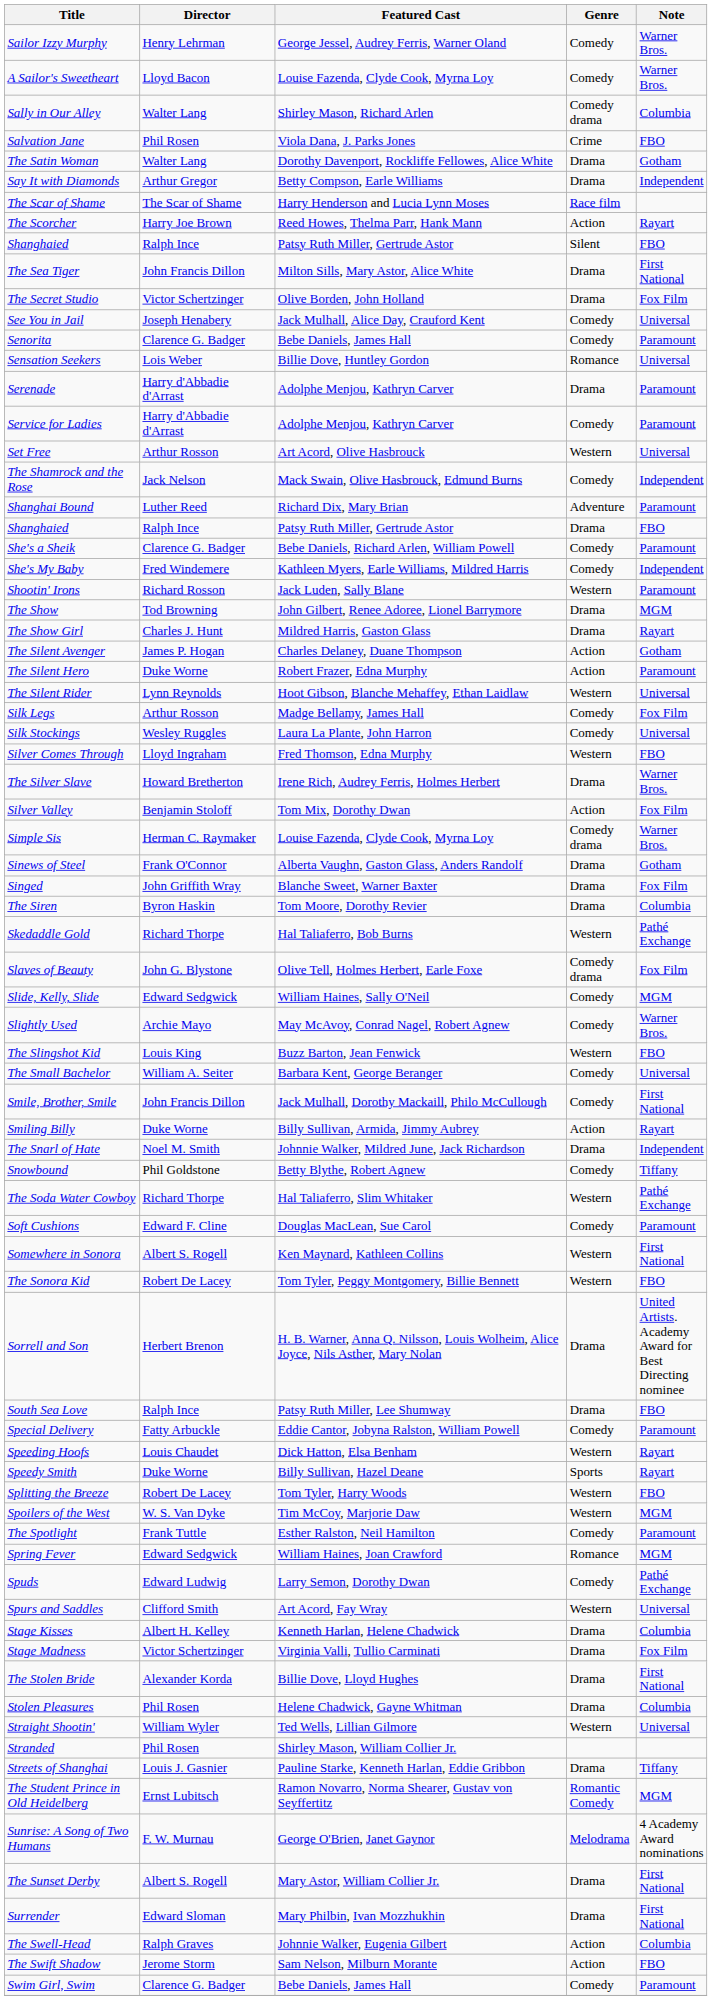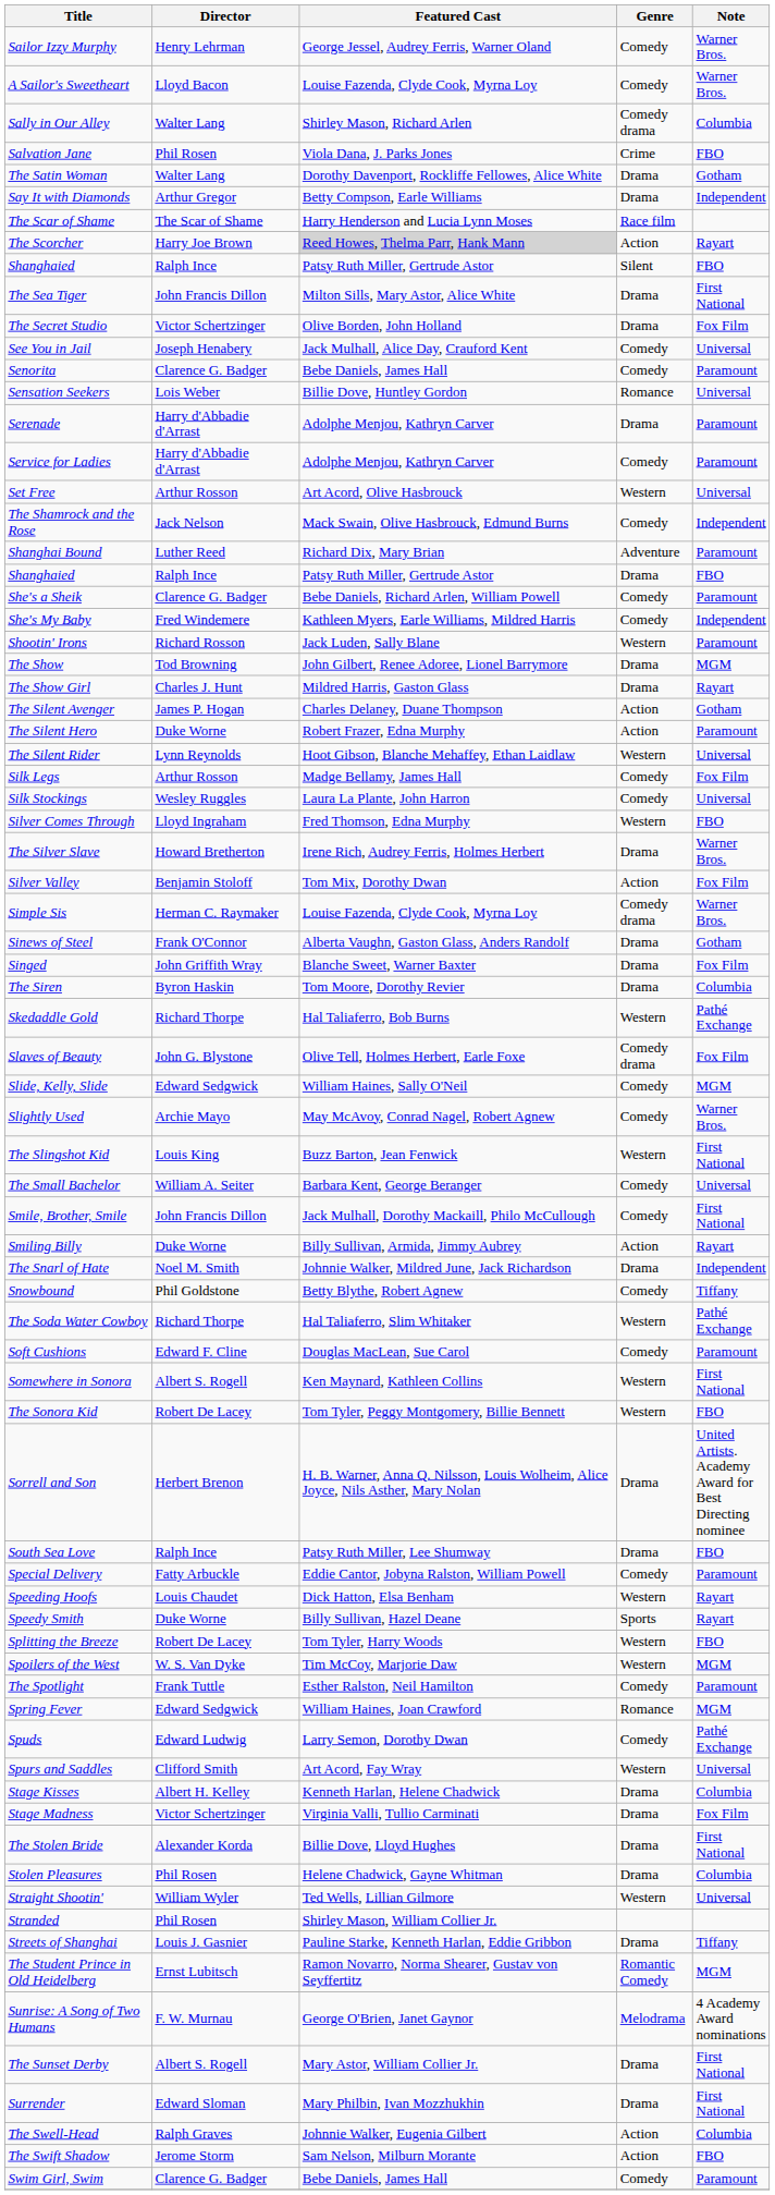The Scorcher | Featured Cast: no background -> lightgrey background
The Slingshot Kid | Note: FBO -> First National
